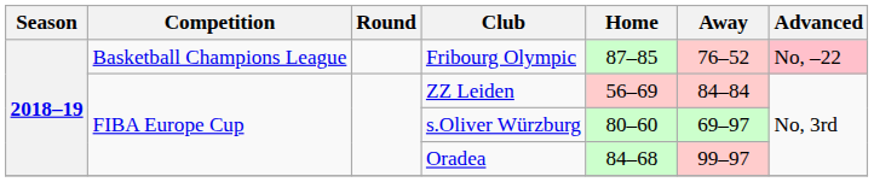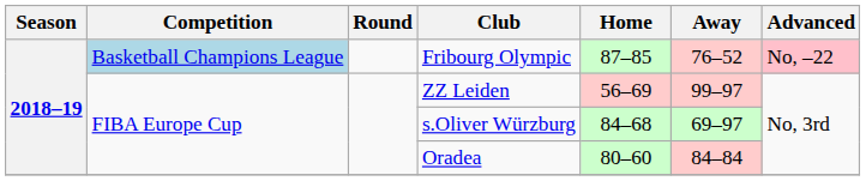Fribourg Olympic | Competition: no background -> lightblue background
ZZ Leiden | Away: 84–84 -> 99–97
s.Oliver Würzburg | Home: 80–60 -> 84–68
Oradea | Home: 84–68 -> 80–60
Oradea | Away: 99–97 -> 84–84
